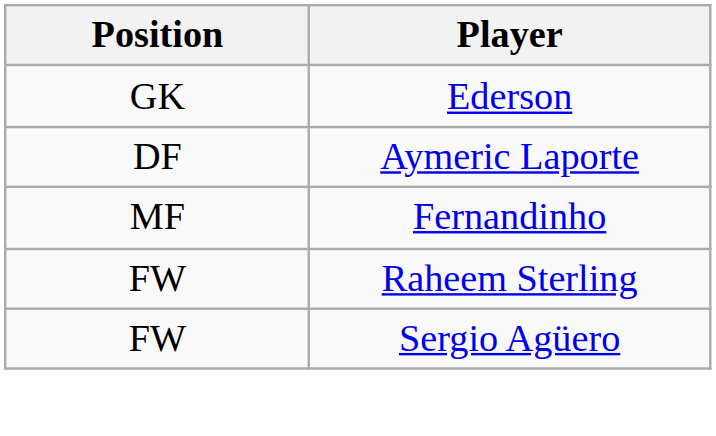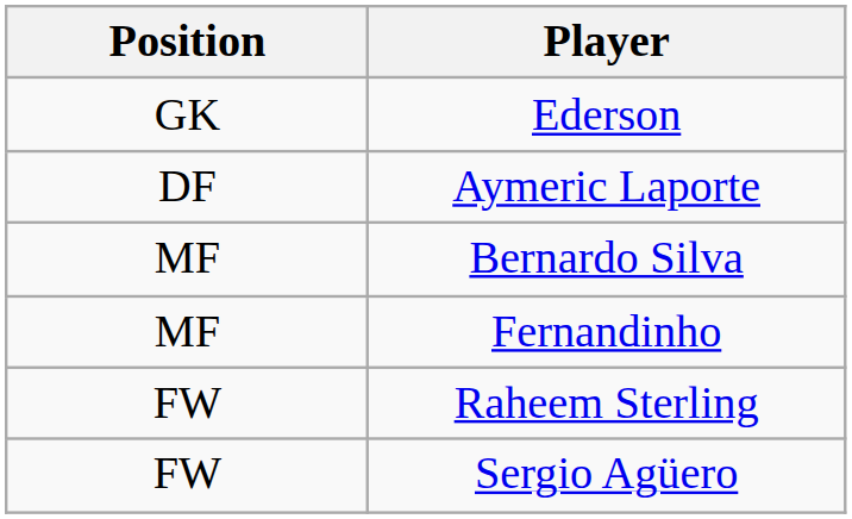+ row: MF | Bernardo Silva
